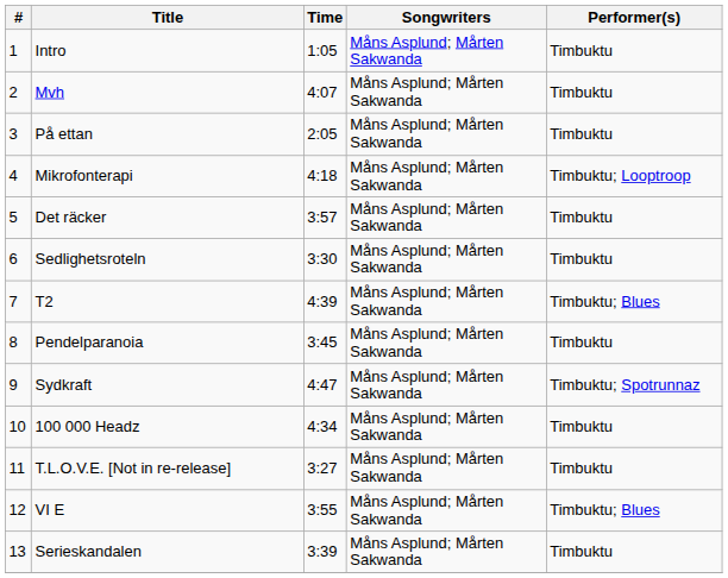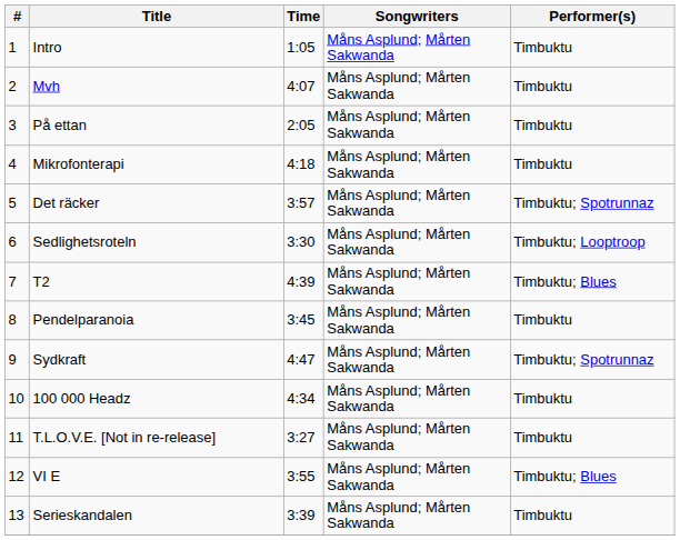Mikrofonterapi | Performer(s): Timbuktu; Looptroop -> Timbuktu
Det räcker | Performer(s): Timbuktu -> Timbuktu; Spotrunnaz
Sedlighetsroteln | Performer(s): Timbuktu -> Timbuktu; Looptroop
